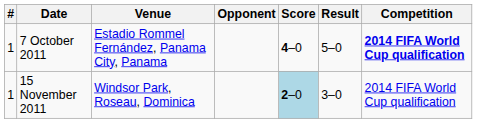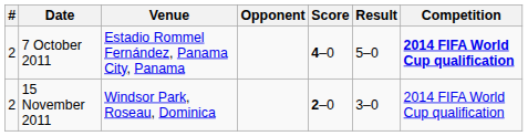7 October 2011 | #: 1 -> 2
15 November 2011 | #: 1 -> 2
15 November 2011 | Score: lightblue background -> no background
